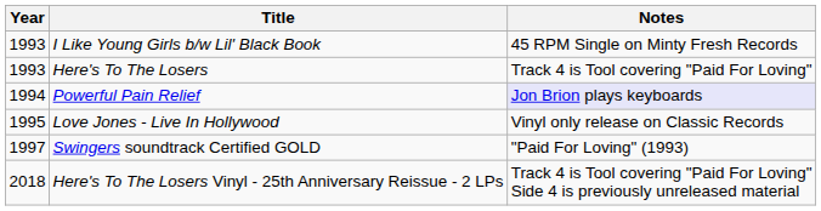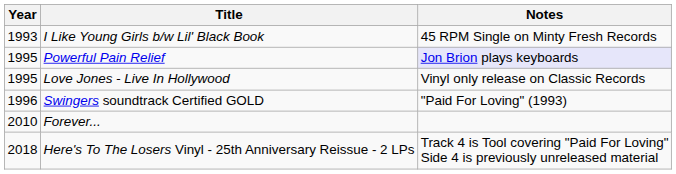- row: 1993 | Here's To The Losers | Track 4 is Tool covering "Paid For Loving"
Powerful Pain Relief | Year: 1994 -> 1995
Swingers soundtrack Certified GOLD | Year: 1997 -> 1996
+ row: 2010 | Forever...
